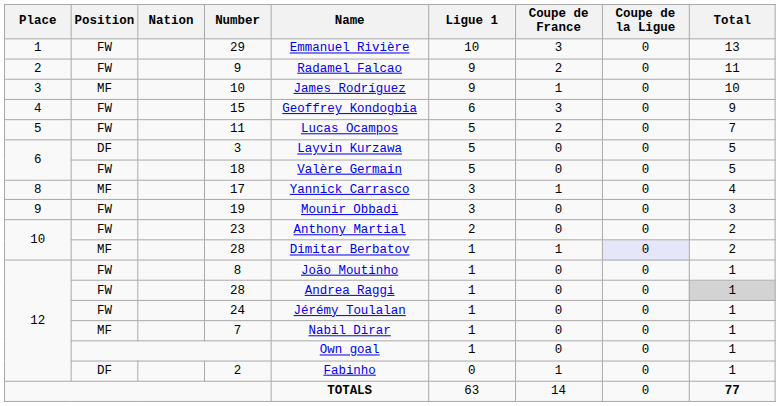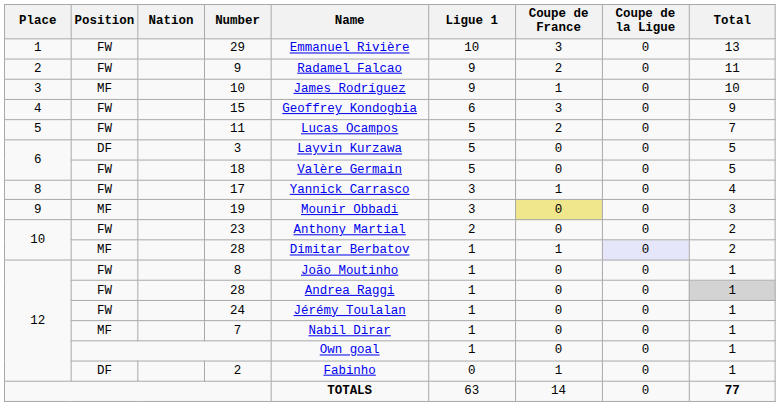17 | Position: MF -> FW
19 | Position: FW -> MF
19 | Coupe de France: no background -> khaki background
